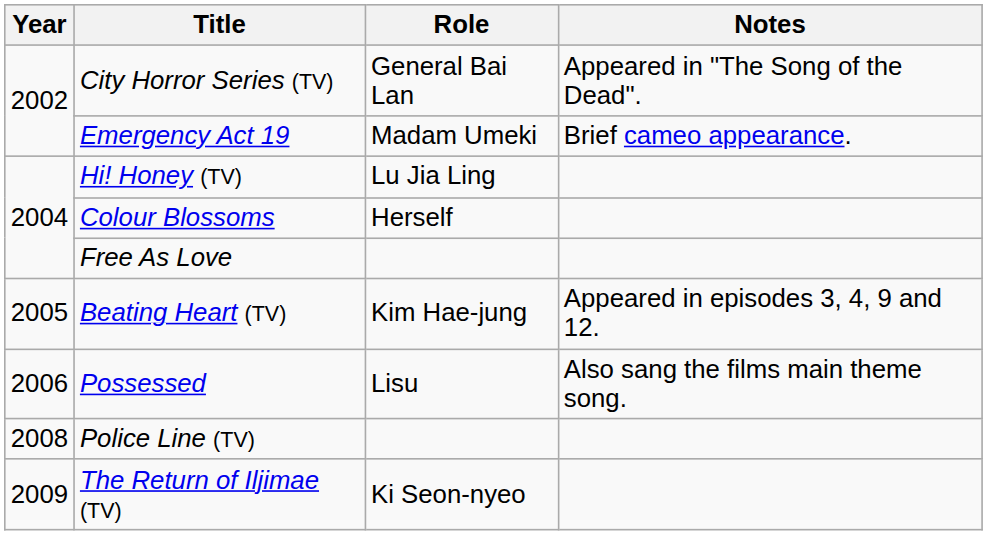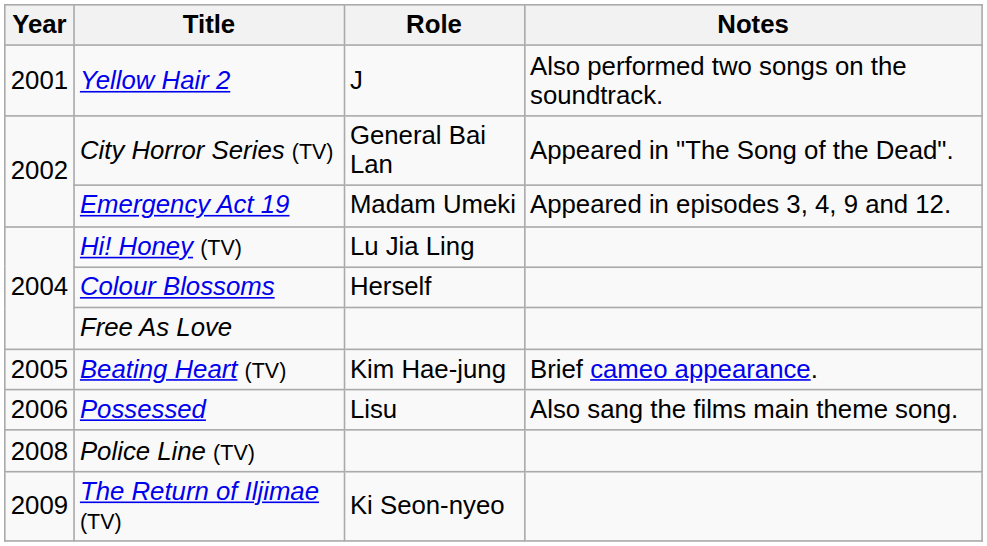+ row: 2001 | Yellow Hair 2 | J | Also performed two songs on the soundtrack.
Emergency Act 19 | Notes: Brief cameo appearance. -> Appeared in episodes 3, 4, 9 and 12.
Beating Heart (TV) | Notes: Appeared in episodes 3, 4, 9 and 12. -> Brief cameo appearance.
